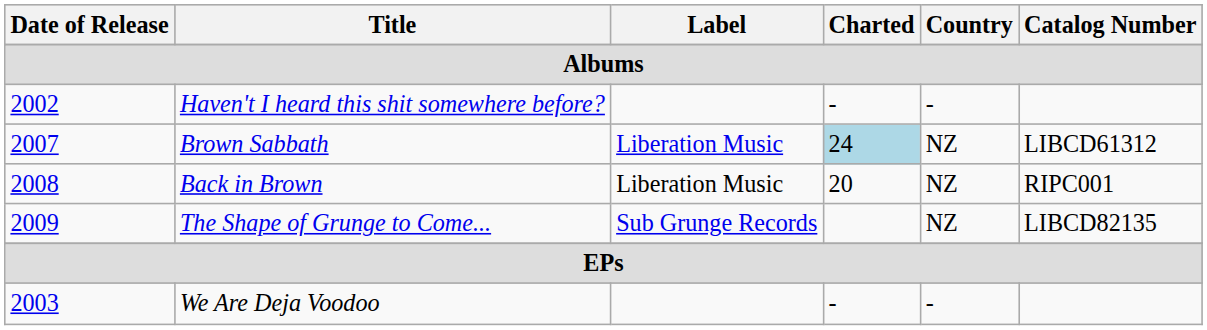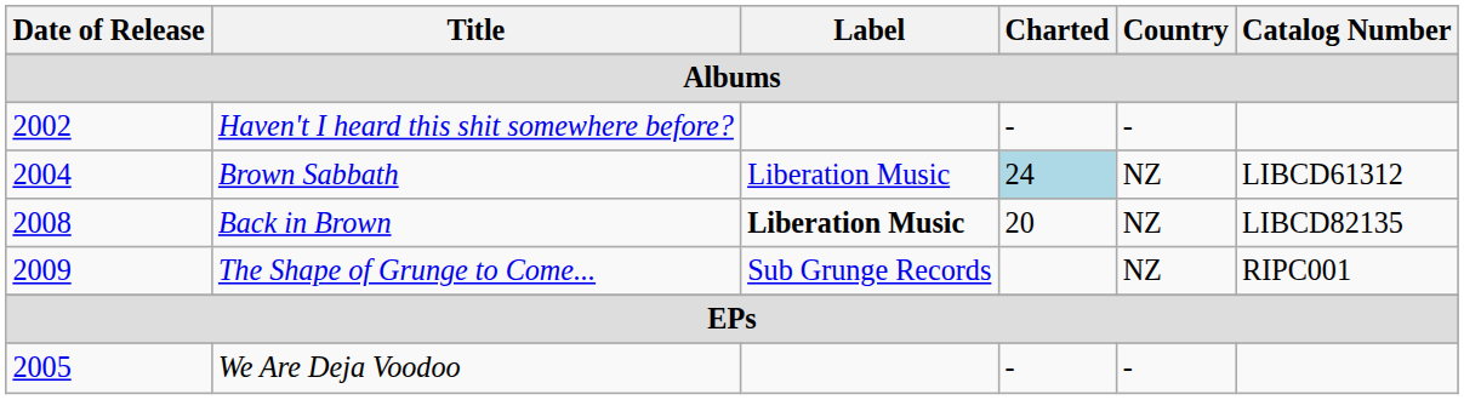Brown Sabbath | Date of Release: 2007 -> 2004
Back in Brown | Label: normal -> bold
Back in Brown | Catalog Number: RIPC001 -> LIBCD82135
The Shape of Grunge to Come... | Catalog Number: LIBCD82135 -> RIPC001
We Are Deja Voodoo | Date of Release: 2003 -> 2005
